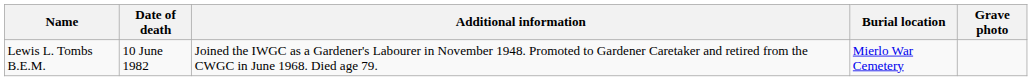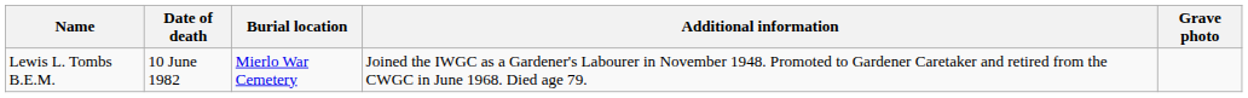columns swapped: Burial location <-> Additional information
